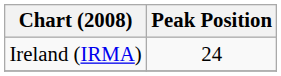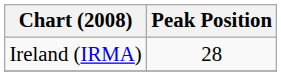Ireland (IRMA) | Peak Position: 24 -> 28
